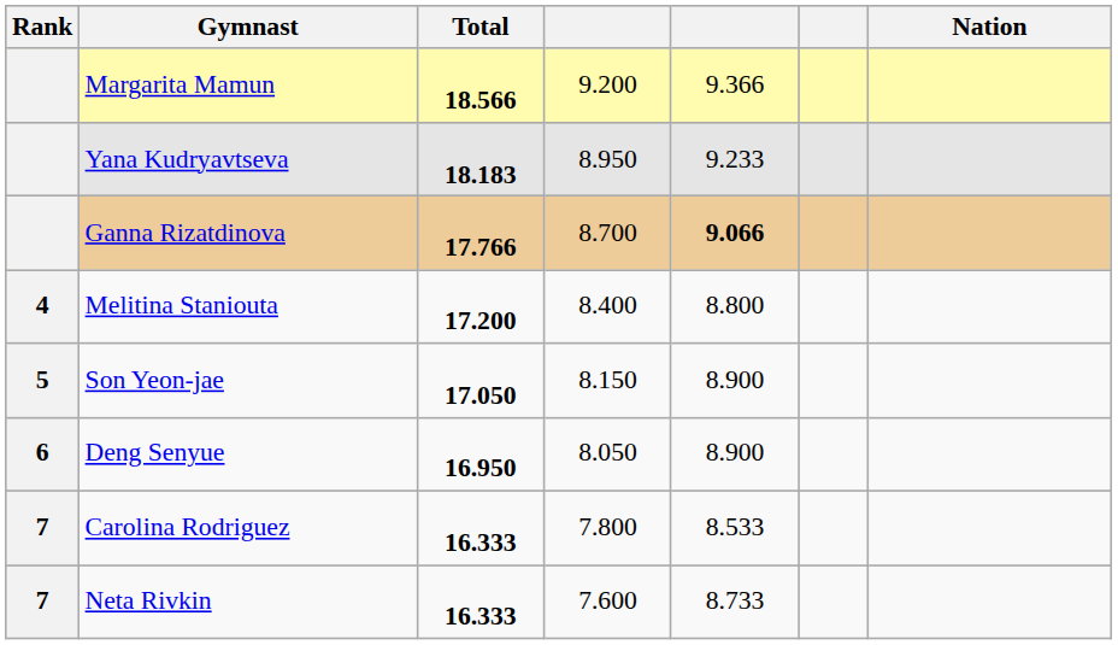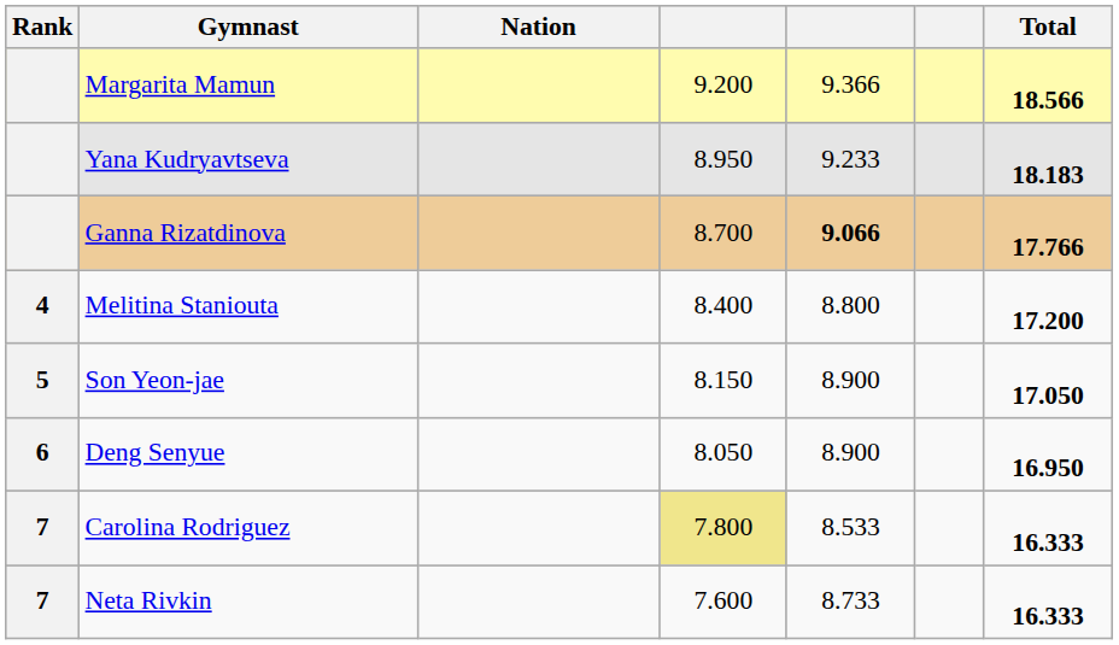columns swapped: Nation <-> Total
Carolina Rodriguez | column 4: no background -> khaki background
